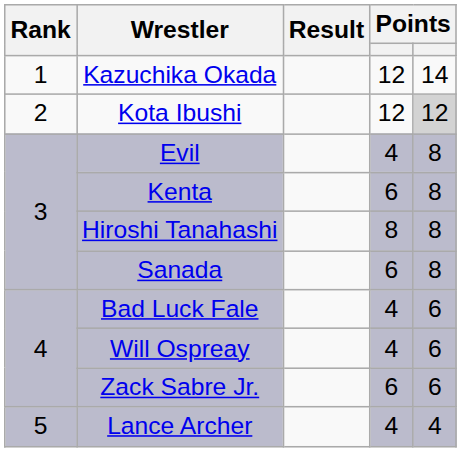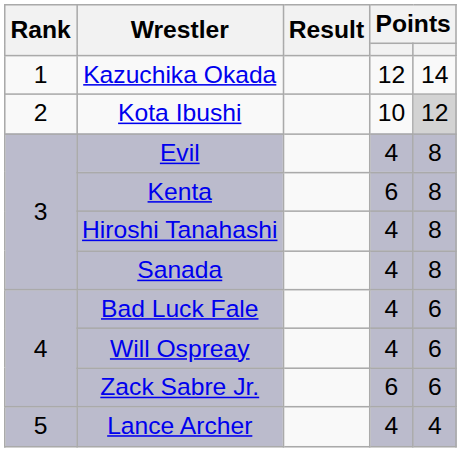Kota Ibushi | column 4: 12 -> 10
Hiroshi Tanahashi | column 4: 8 -> 4
Sanada | column 4: 6 -> 4
